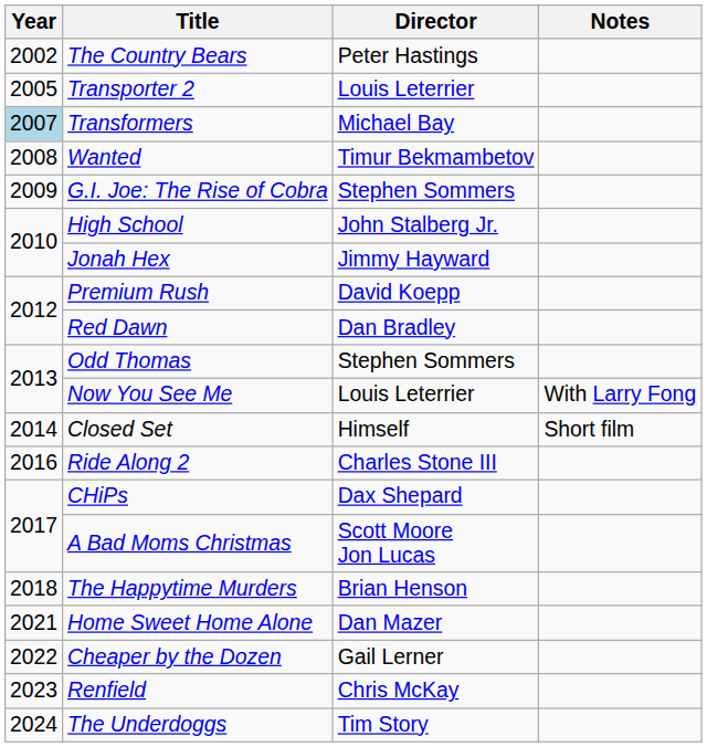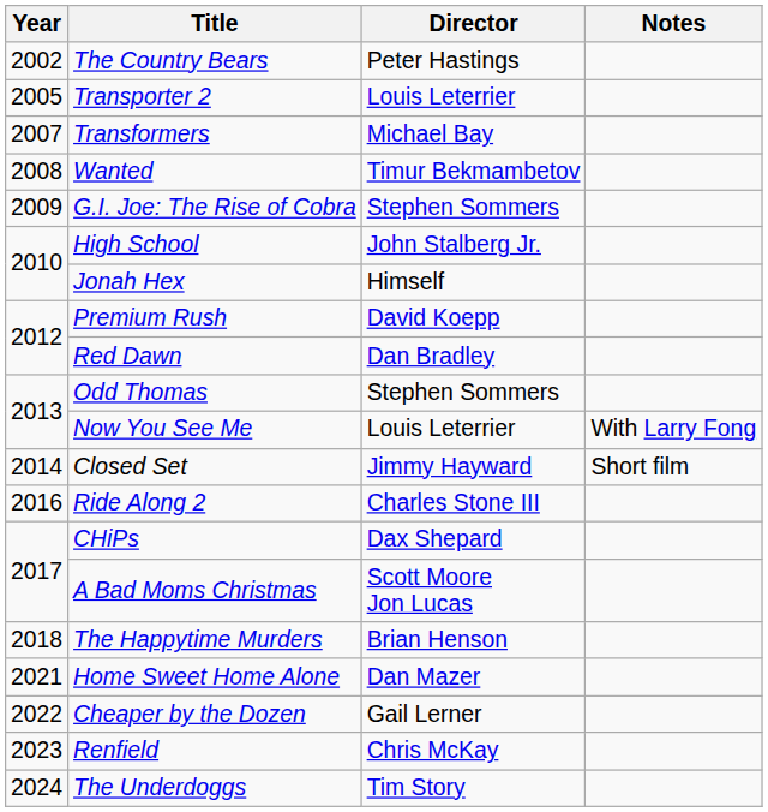Transformers | Year: lightblue background -> no background
Jonah Hex | Director: Jimmy Hayward -> Himself
Closed Set | Director: Himself -> Jimmy Hayward
